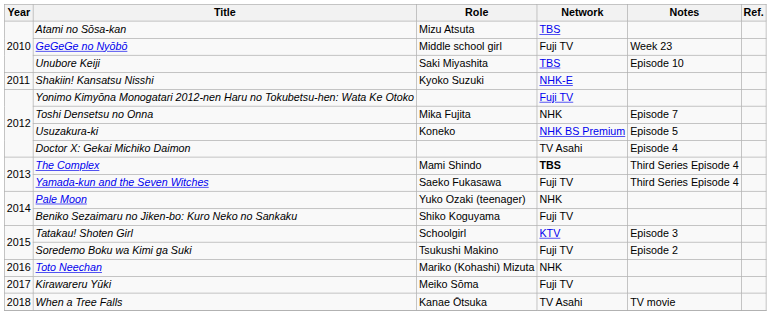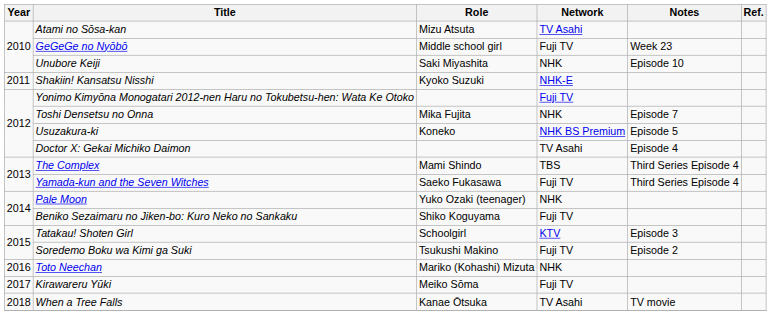Atami no Sōsa-kan | Network: TBS -> TV Asahi
Unubore Keiji | Network: TBS -> NHK
The Complex | Network: bold -> normal
